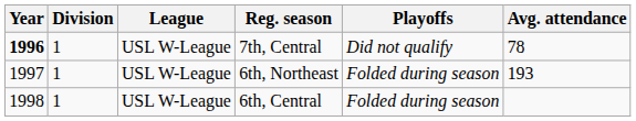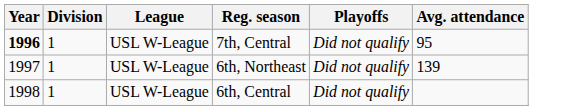7th, Central | Avg. attendance: 78 -> 95
6th, Northeast | Playoffs: Folded during season -> Did not qualify
6th, Northeast | Avg. attendance: 193 -> 139
6th, Central | Playoffs: Folded during season -> Did not qualify
